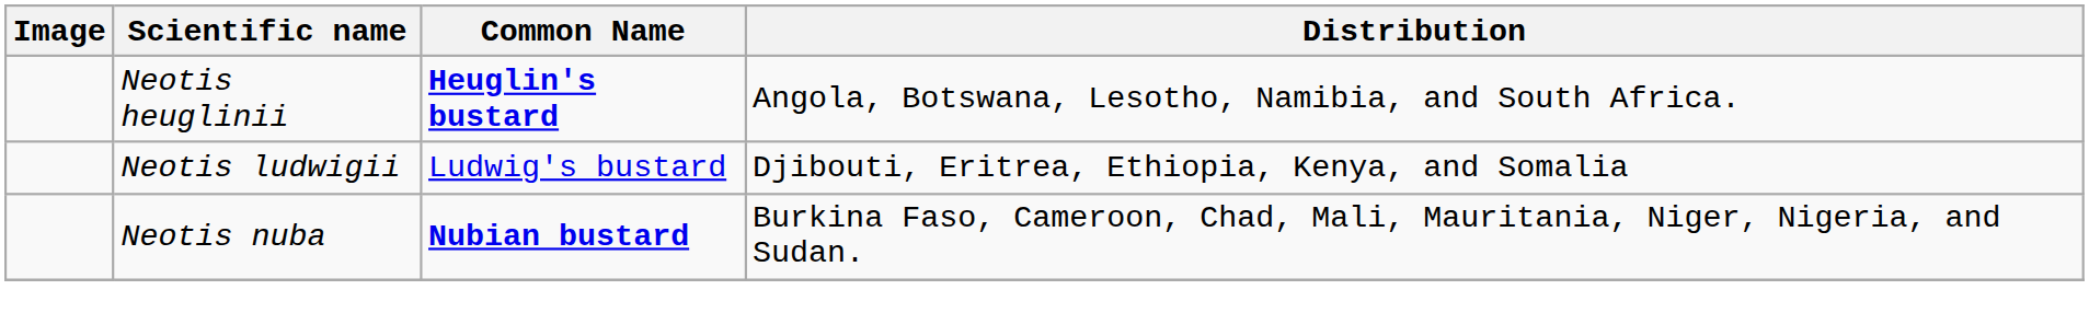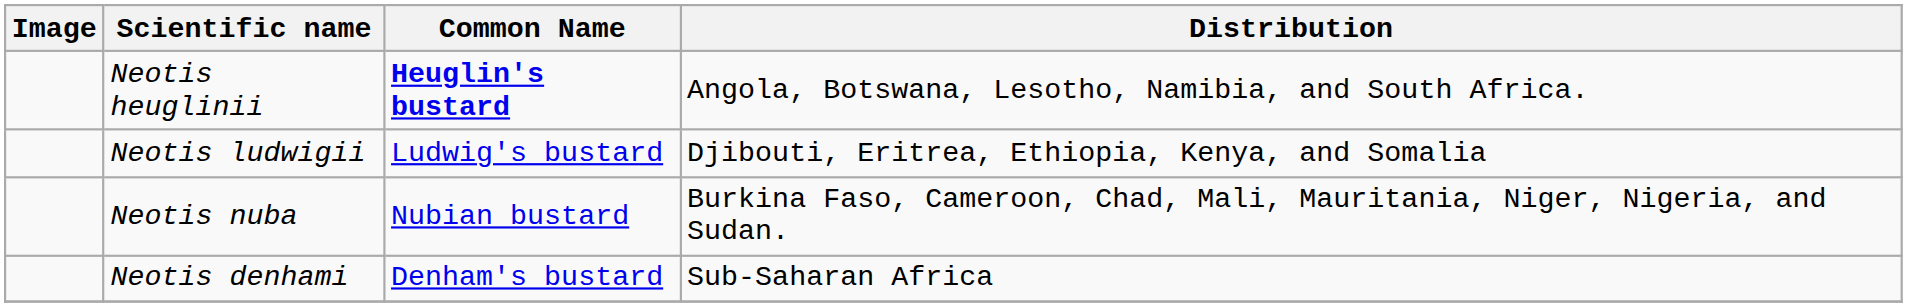Neotis nuba | Common Name: bold -> normal
+ row: Neotis denhami | Denham's bustard | Sub-Saharan Africa
